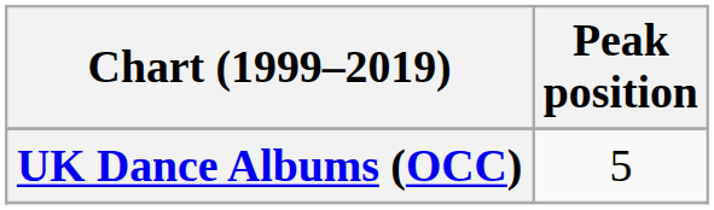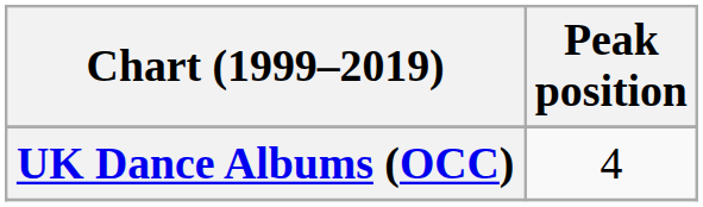UK Dance Albums (OCC) | Peak position: 5 -> 4
